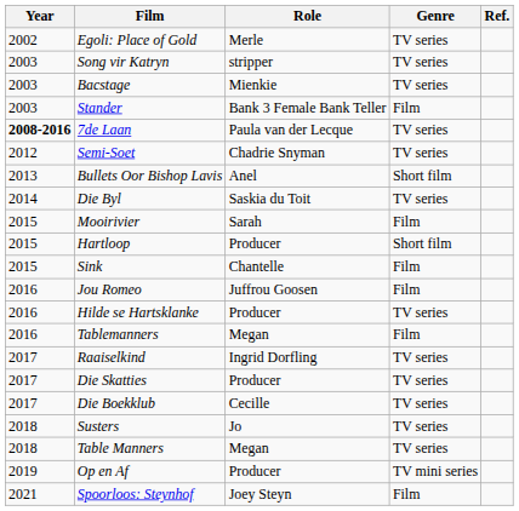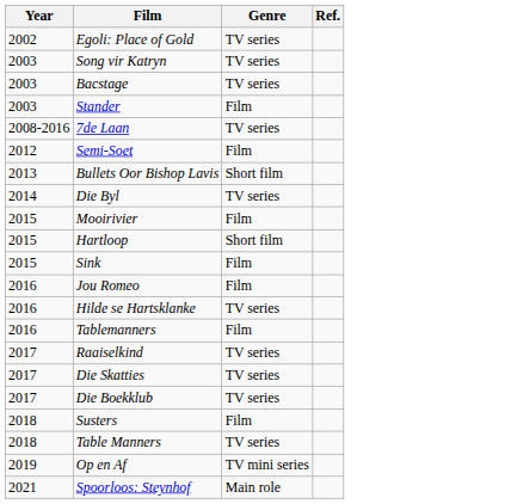- column: Role | Merle | stripper | Mienkie | Bank 3 Female Bank Teller | Paula van der Lecque | Chadrie Snyman | Anel | Saskia du Toit | Sarah | Producer | Chantelle | Juffrou Goosen | Producer | Megan | Ingrid Dorfling | Producer | Cecille | Jo | Megan | Producer | Joey Steyn
7de Laan | Year: bold -> normal
Semi-Soet | Genre: TV series -> Film
Susters | Genre: TV series -> Film
Spoorloos: Steynhof | Genre: Film -> Main role
